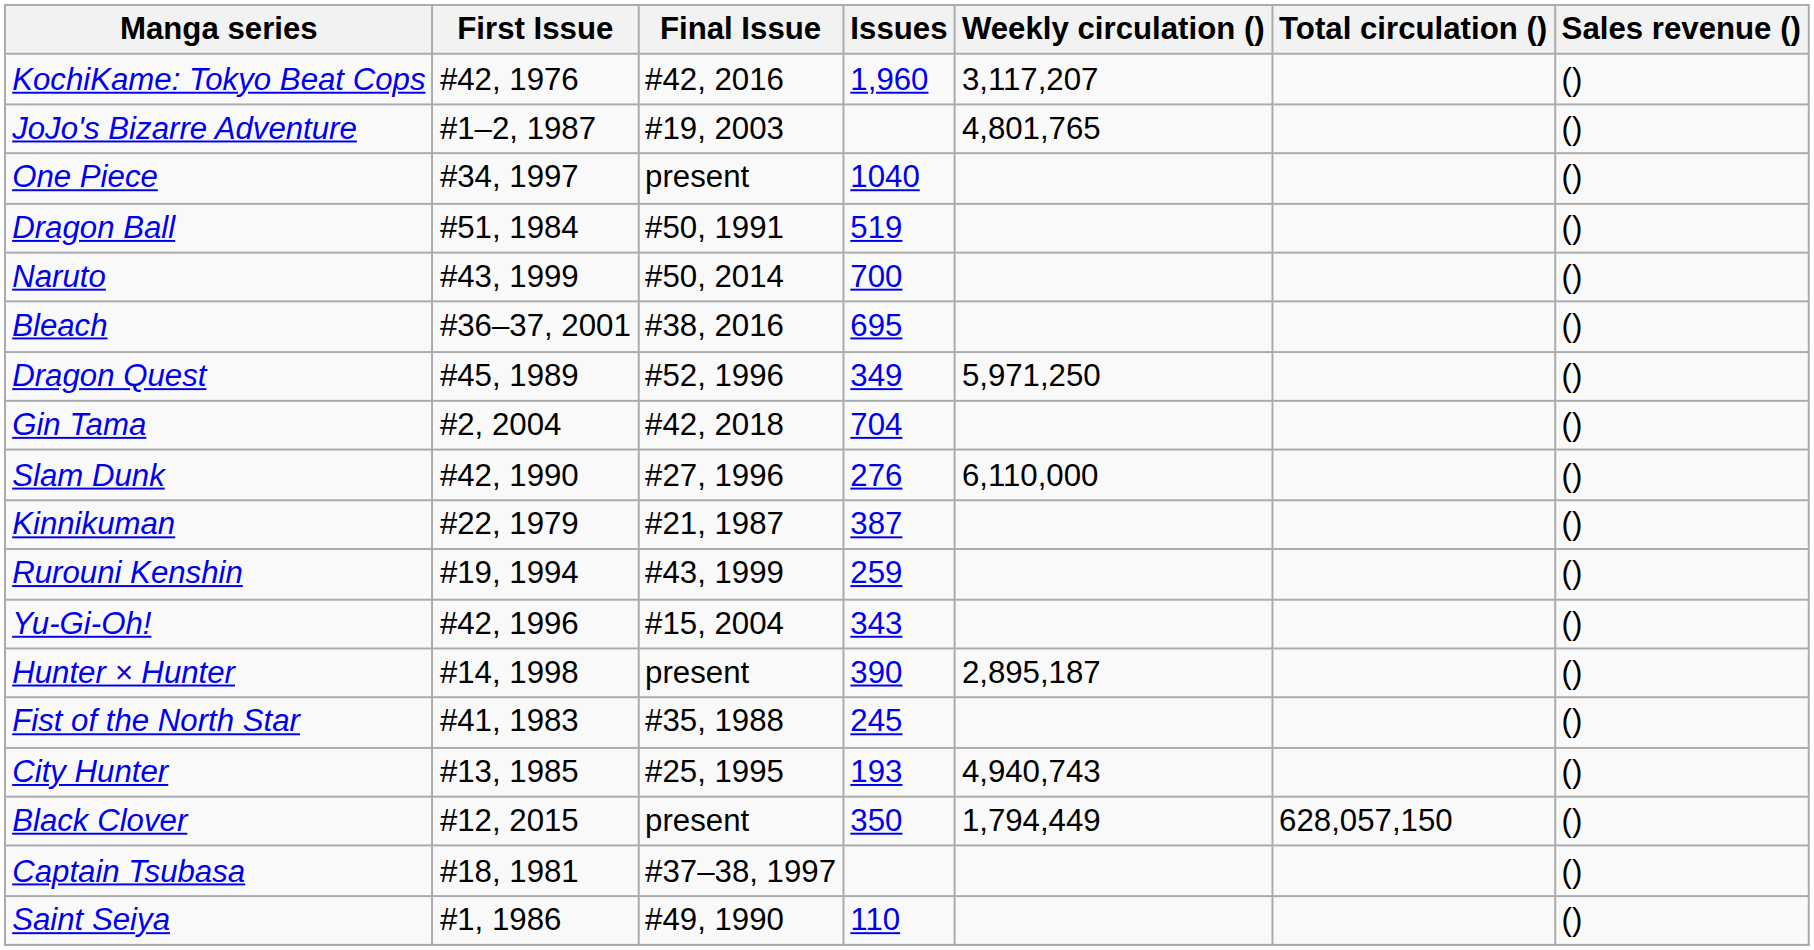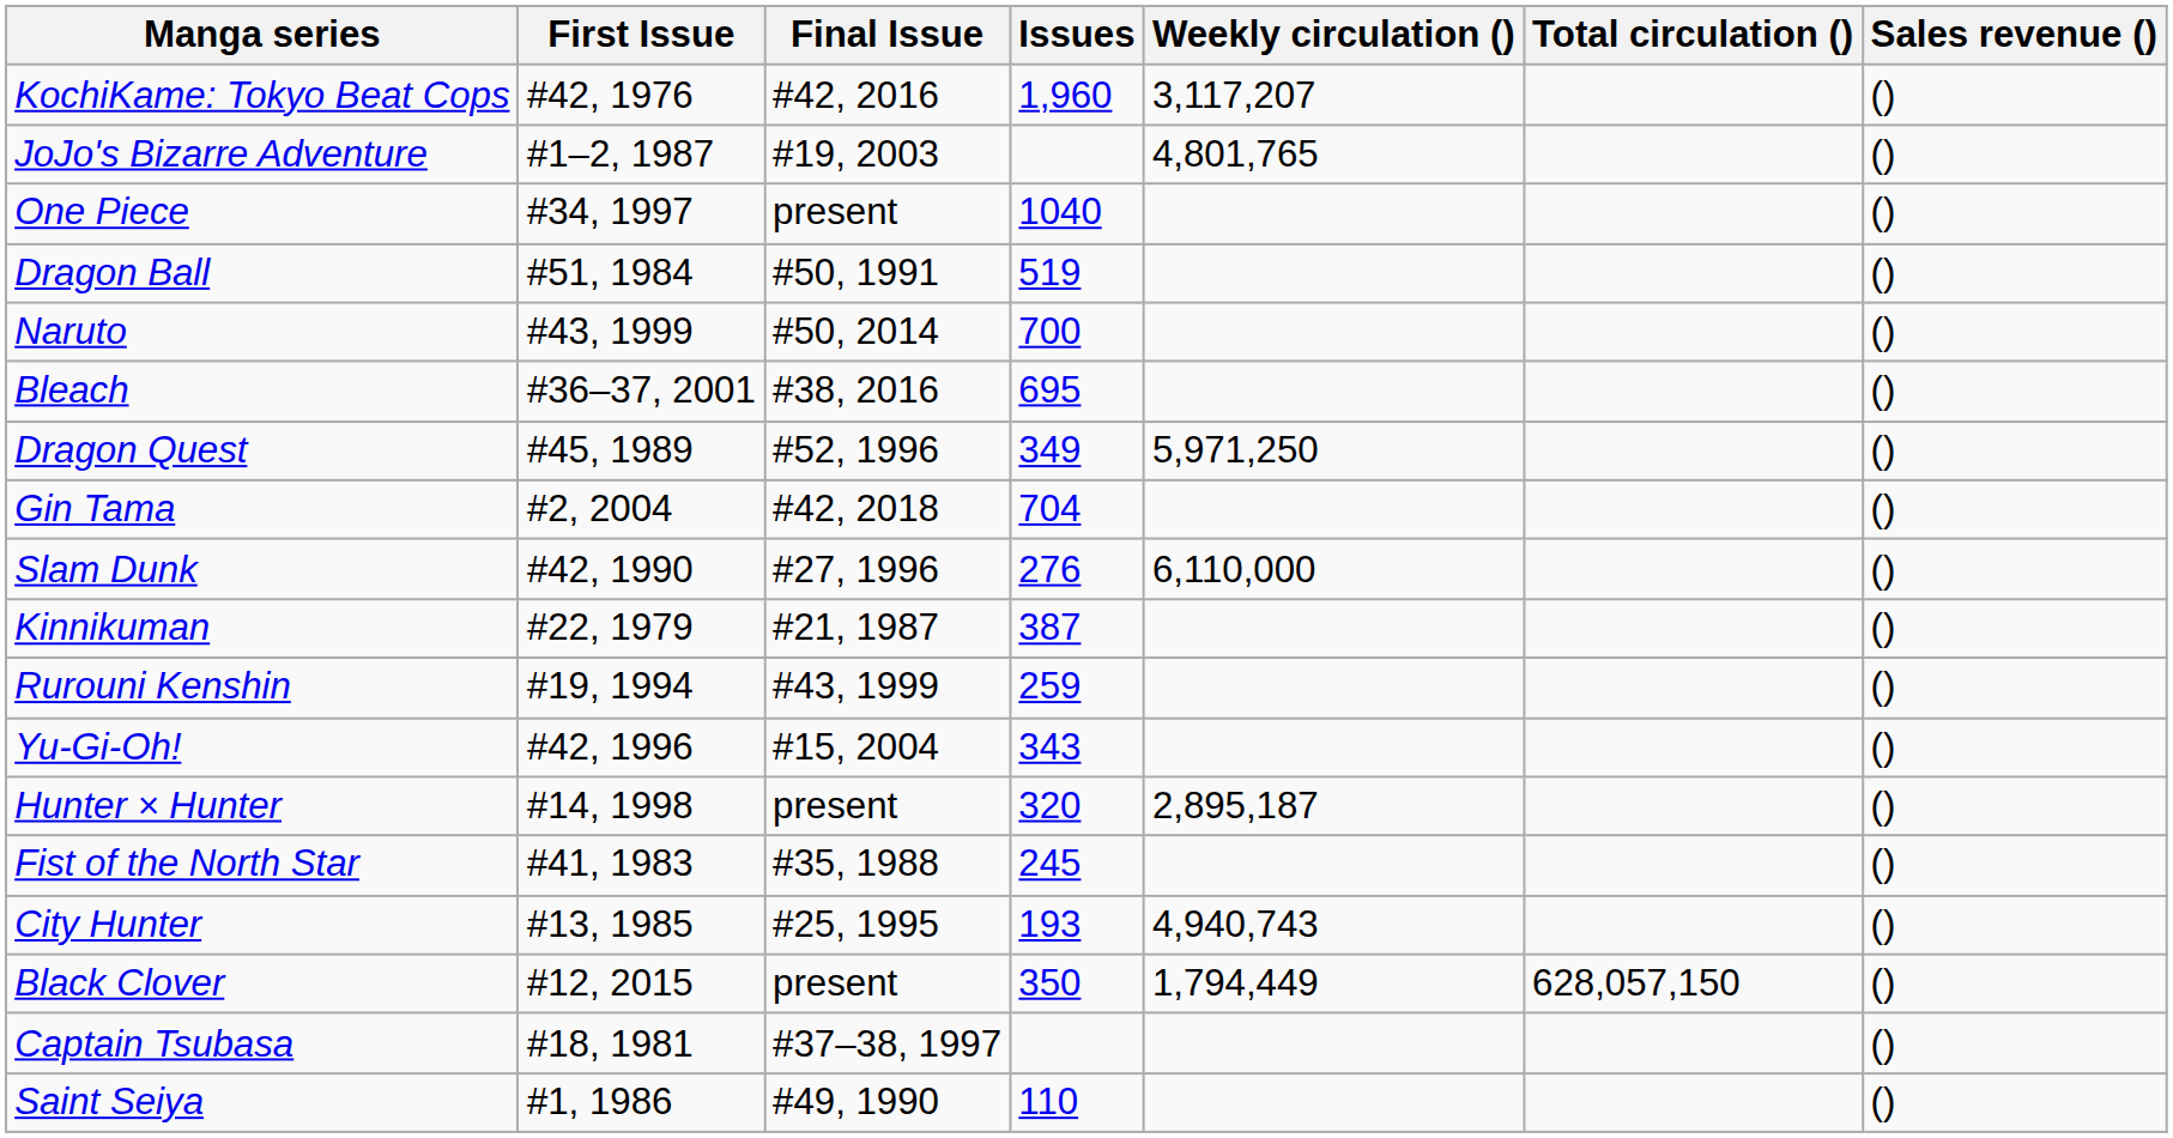Hunter × Hunter | Issues: 390 -> 320
